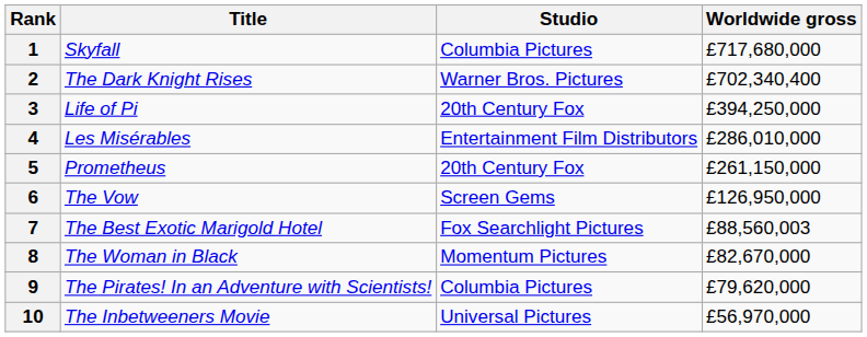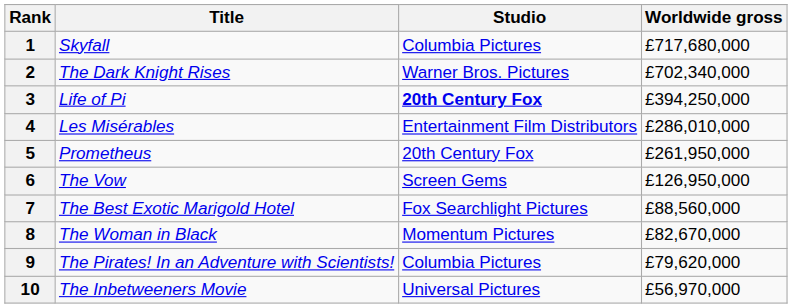2 | Worldwide gross: £702,340,400 -> £702,340,000
3 | Studio: normal -> bold
5 | Worldwide gross: £261,150,000 -> £261,950,000
7 | Worldwide gross: £88,560,003 -> £88,560,000
